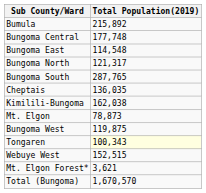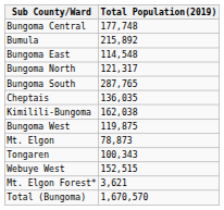rows swapped: Bumula <-> Bungoma Central
rows swapped: Mt. Elgon <-> Bungoma West
Tongaren | Total Population(2019): lightyellow background -> no background
